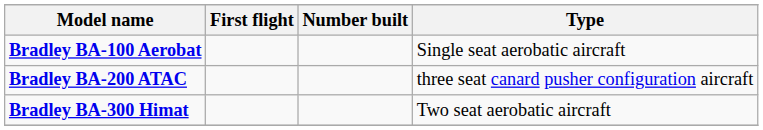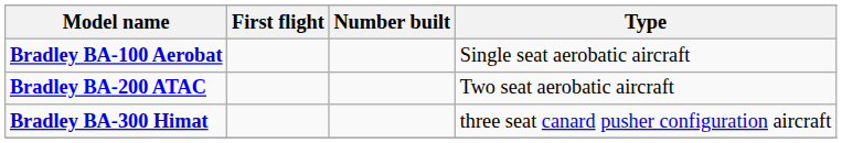Bradley BA-200 ATAC | Type: three seat canard pusher configuration aircraft -> Two seat aerobatic aircraft
Bradley BA-300 Himat | Type: Two seat aerobatic aircraft -> three seat canard pusher configuration aircraft
